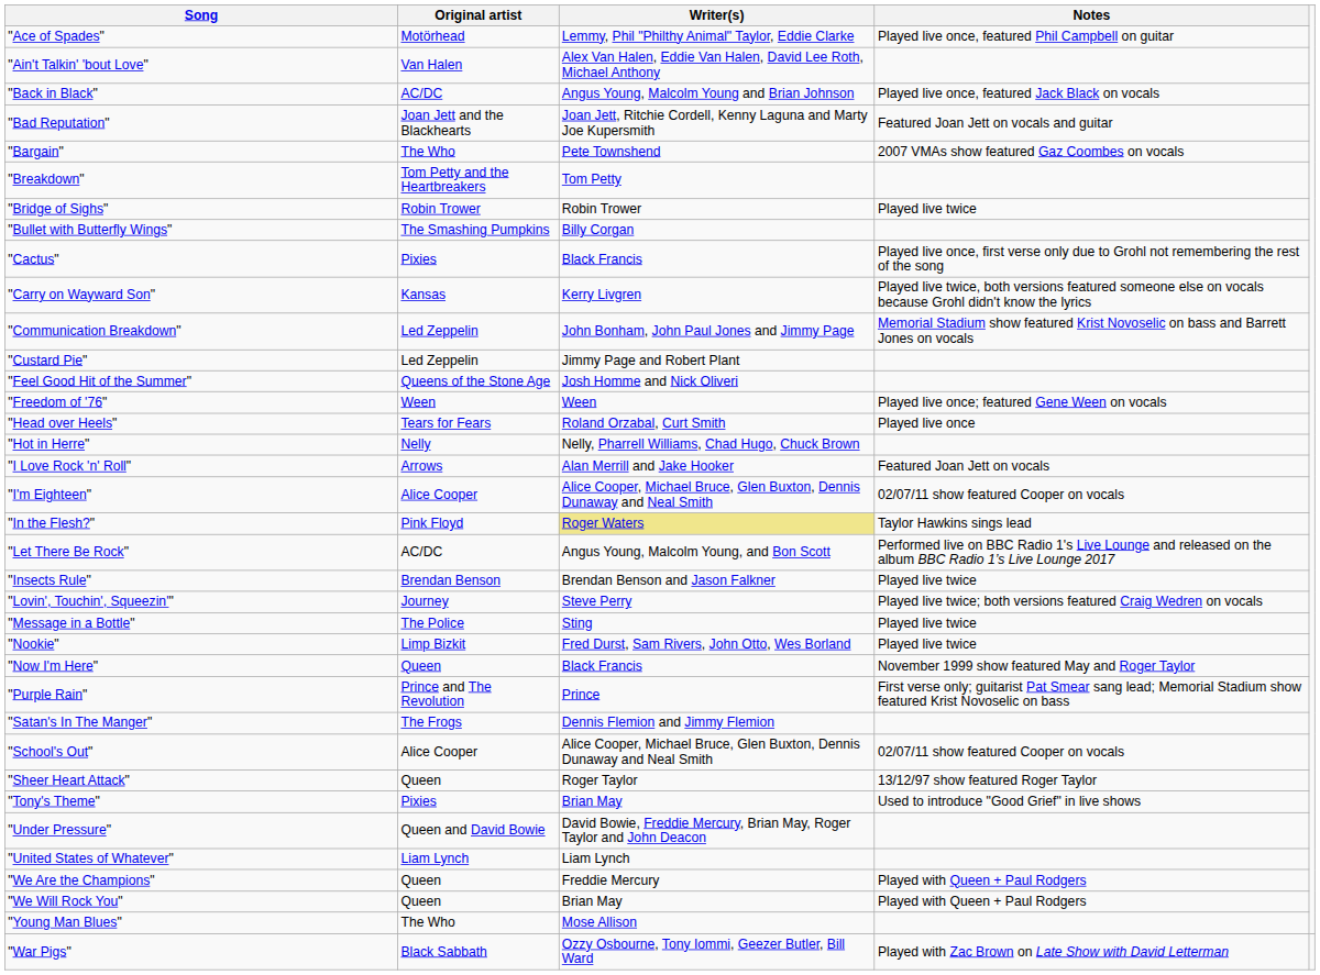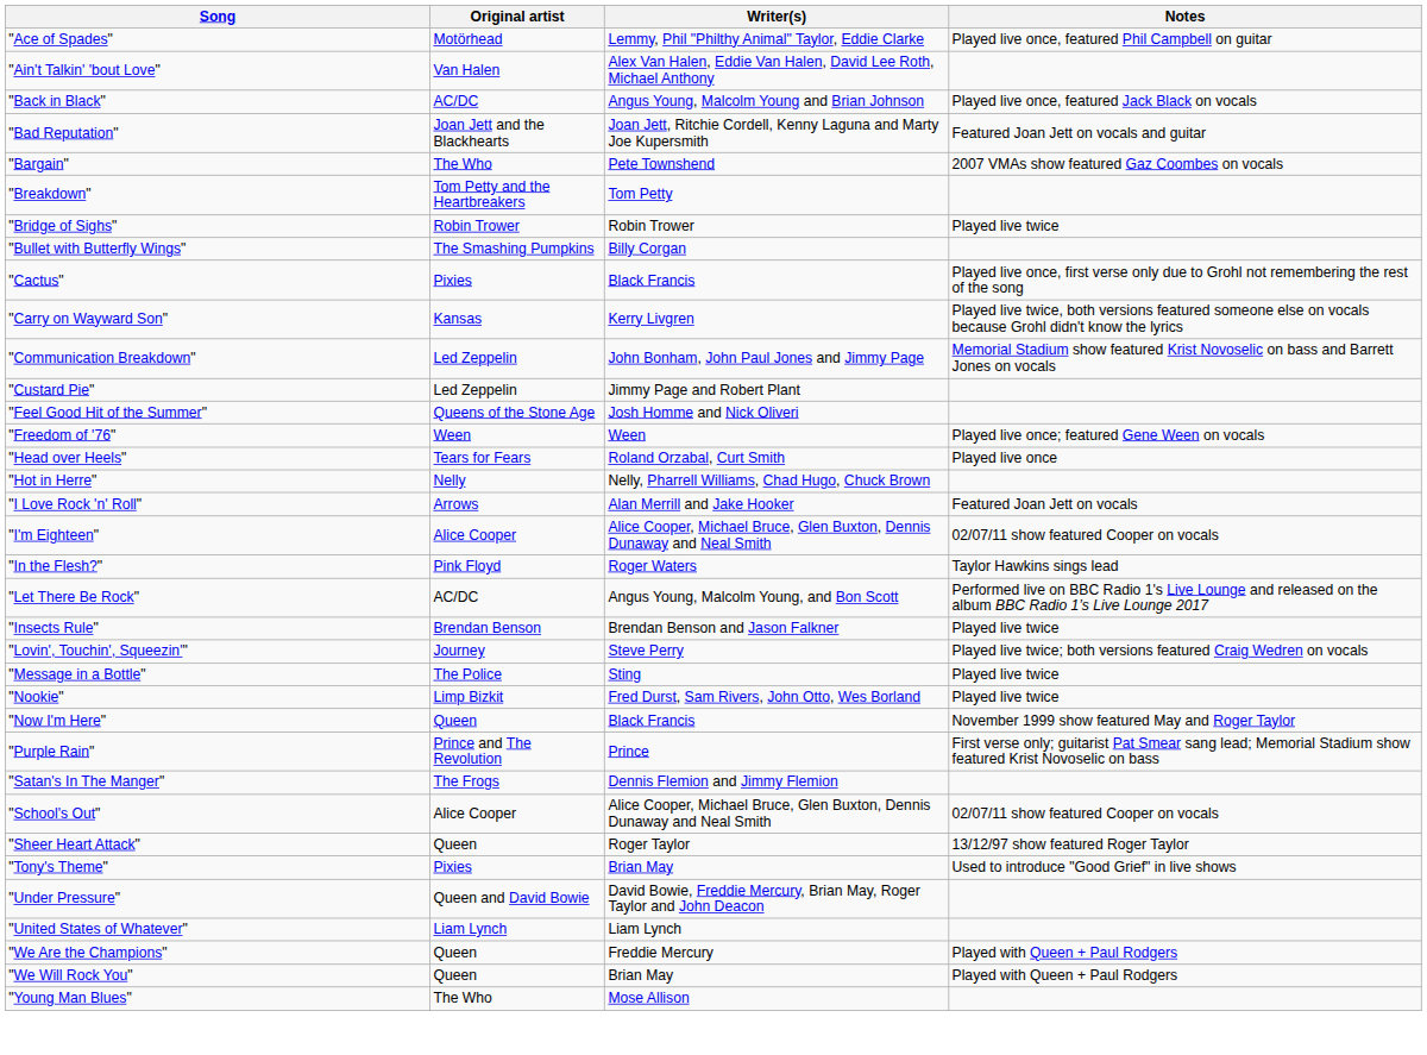"In the Flesh?" | Writer(s): khaki background -> no background
- row: "War Pigs" | Black Sabbath | Ozzy Osbourne, Tony Iommi, Geezer Butler, Bill Ward | Played with Zac Brown on Late Show with David Letterman
